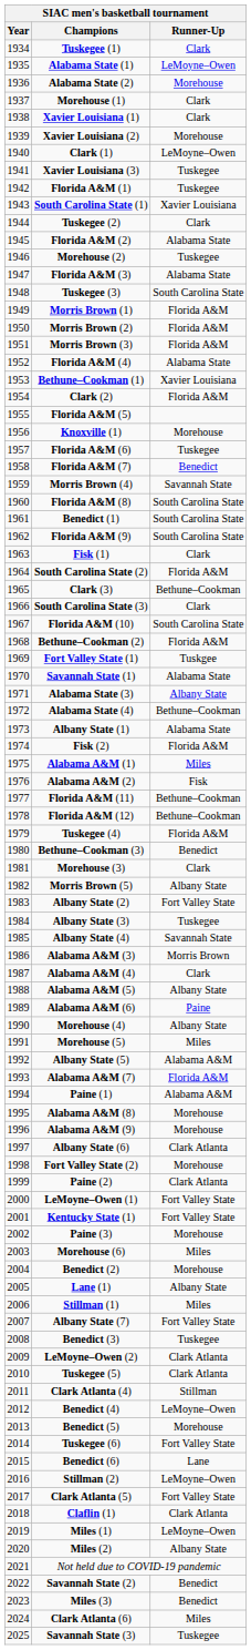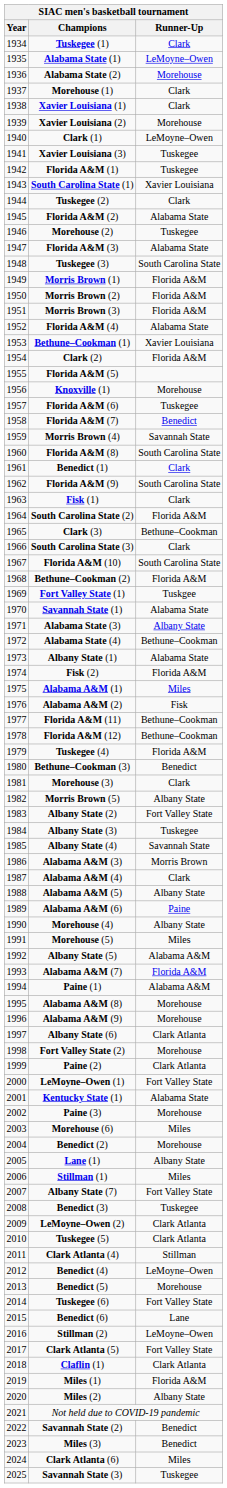Benedict (1) | Runner-Up: South Carolina State -> Clark
Kentucky State (1) | Runner-Up: Fort Valley State -> Alabama State
Miles (1) | Runner-Up: LeMoyne–Owen -> Florida A&M
